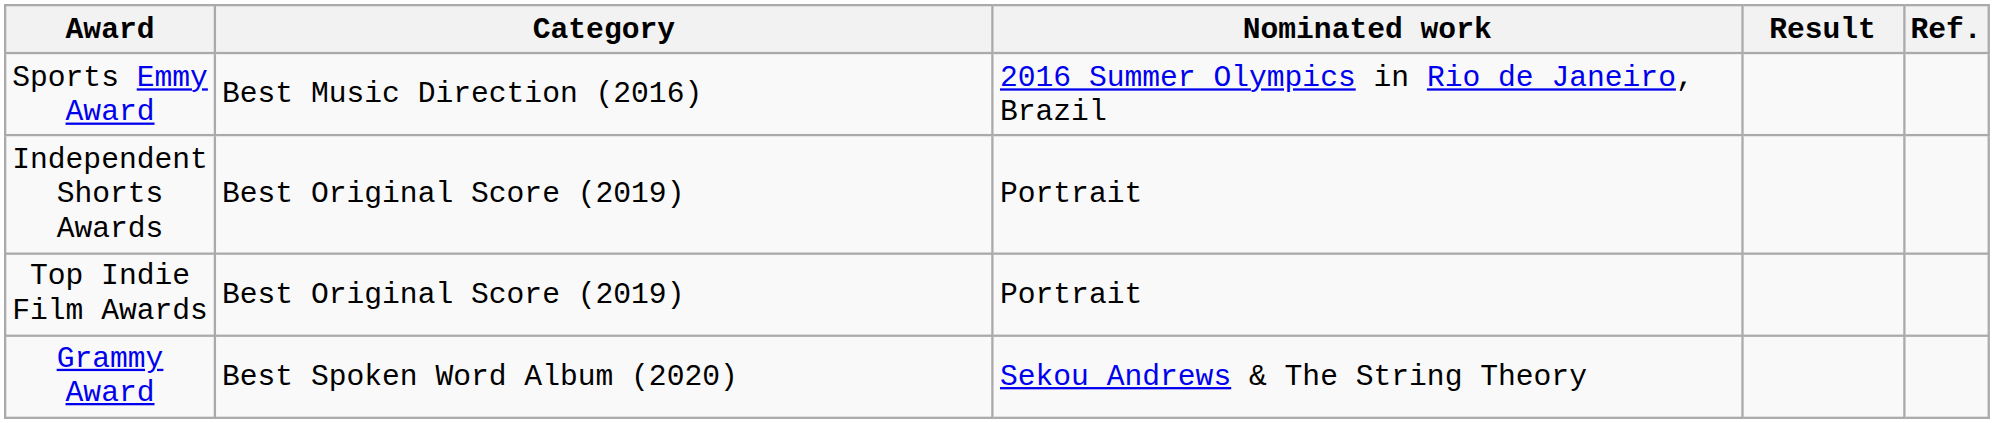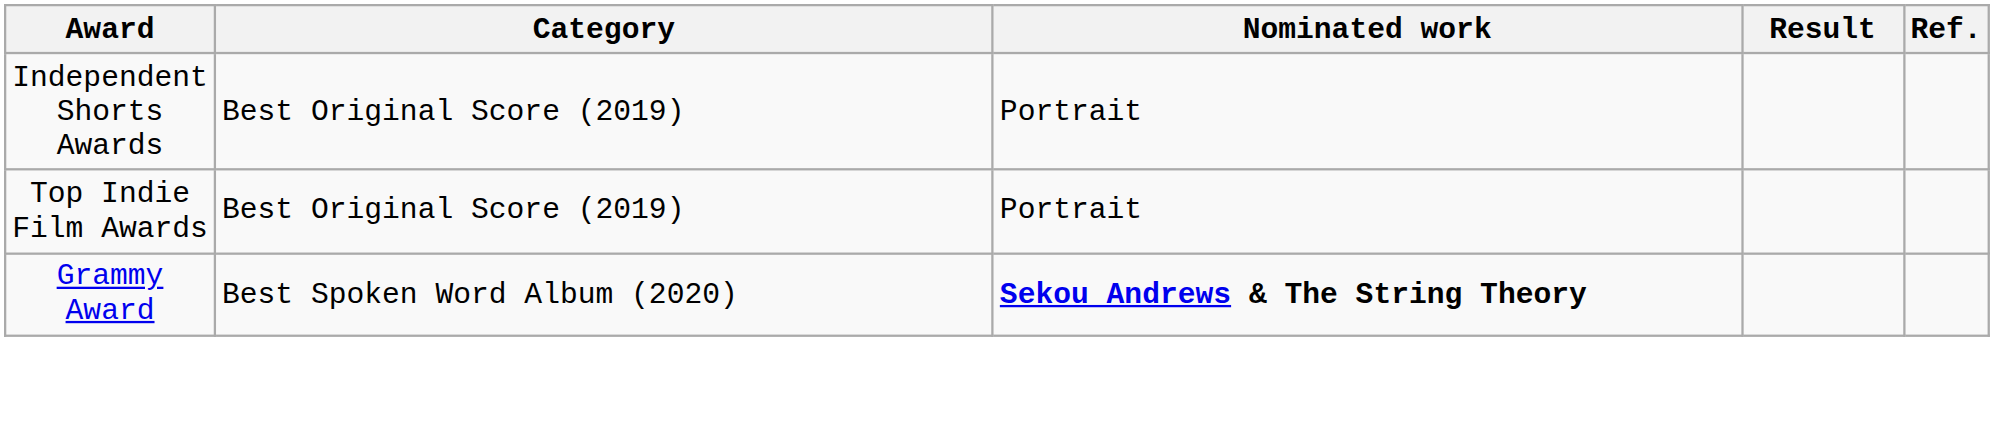- row: Sports Emmy Award | Best Music Direction (2016) | 2016 Summer Olympics in Rio de Janeiro, Brazil
Grammy Award | Nominated work: normal -> bold
